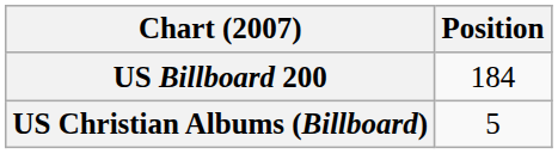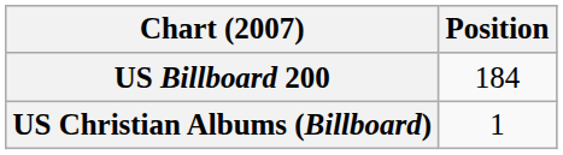US Christian Albums (Billboard) | Position: 5 -> 1
